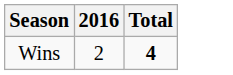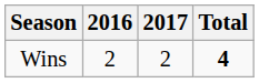+ column: 2017 | 2
